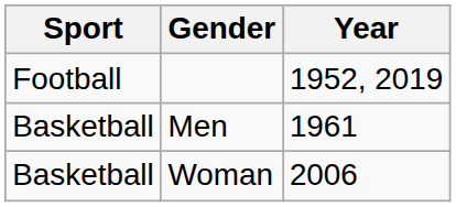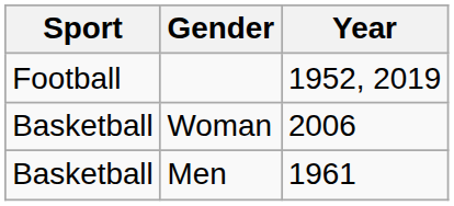rows swapped: Men <-> Woman
